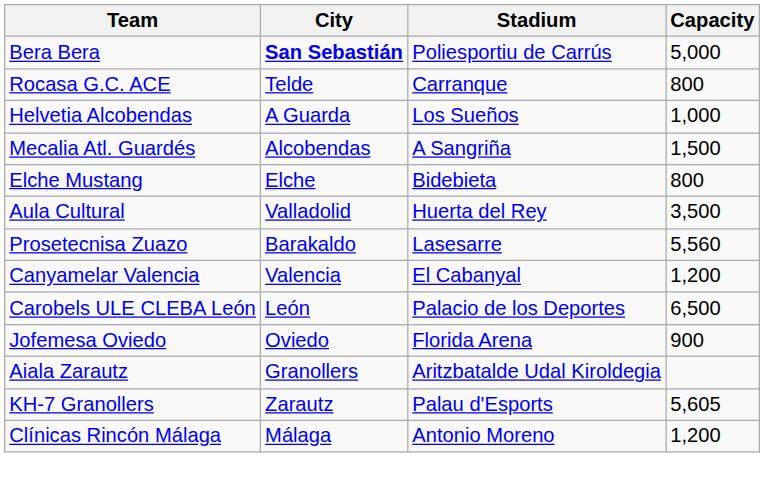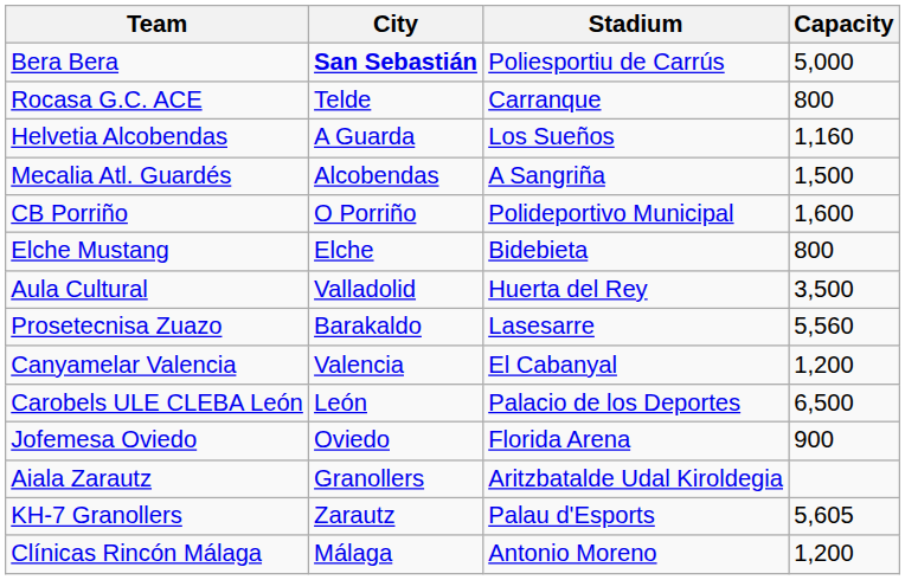Helvetia Alcobendas | Capacity: 1,000 -> 1,160
+ row: CB Porriño | O Porriño | Polideportivo Municipal | 1,600
